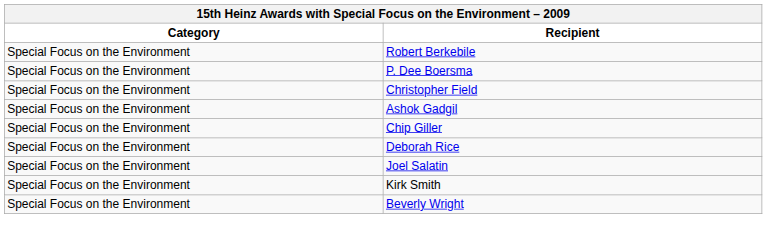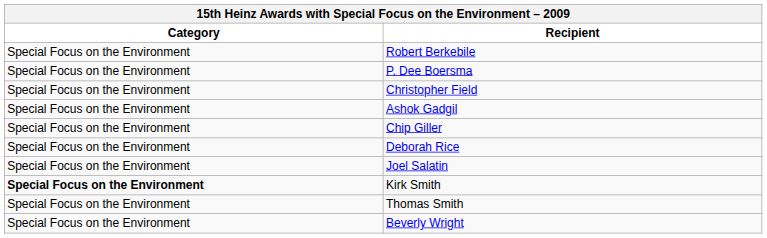Kirk Smith | Category: normal -> bold
+ row: Special Focus on the Environment | Thomas Smith
